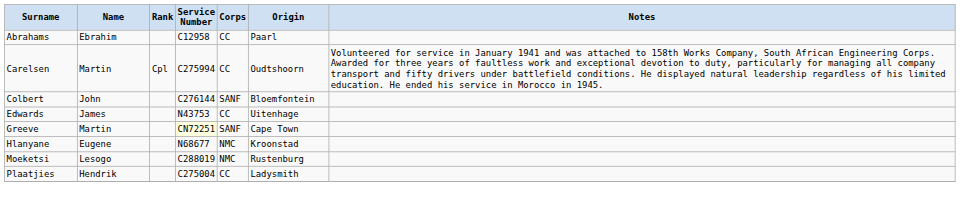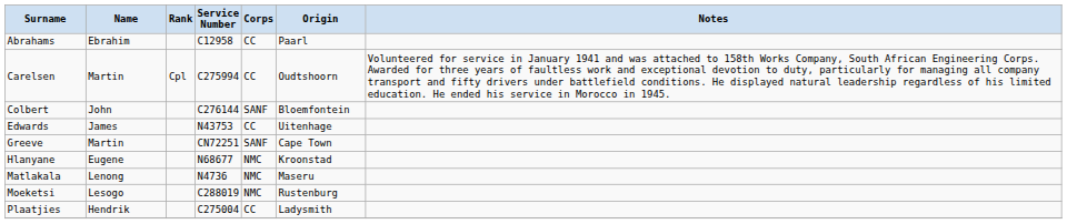Greeve | Service Number: lightyellow background -> no background
+ row: Matlakala | Lenong | N4736 | NMC | Maseru
